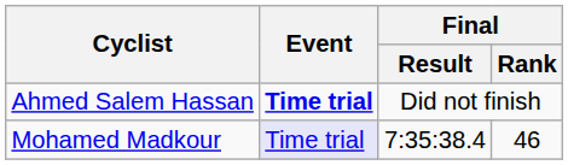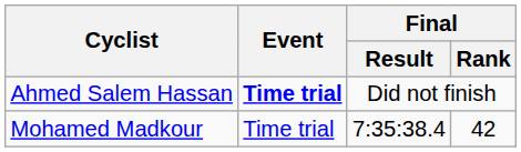Mohamed Madkour | Event: lavender background -> no background
Mohamed Madkour | Final / Rank: 46 -> 42
